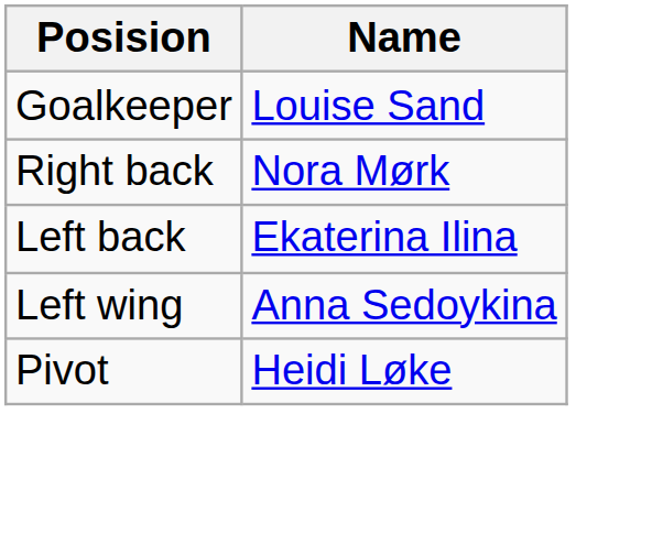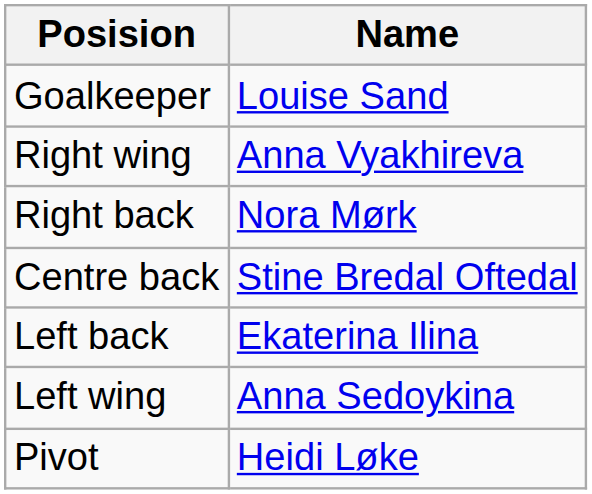+ row: Right wing | Anna Vyakhireva
+ row: Centre back | Stine Bredal Oftedal
